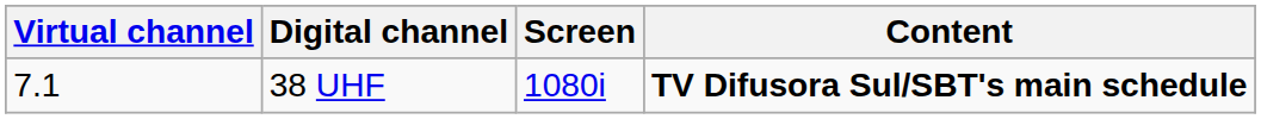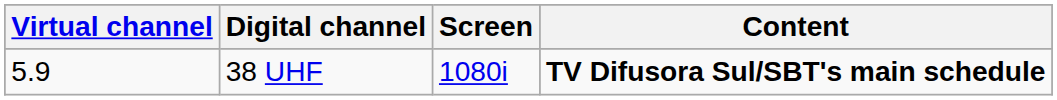38 UHF | Virtual channel: 7.1 -> 5.9
